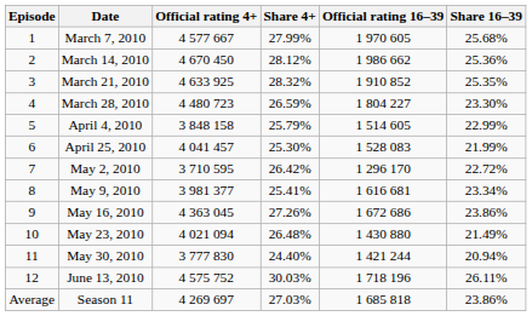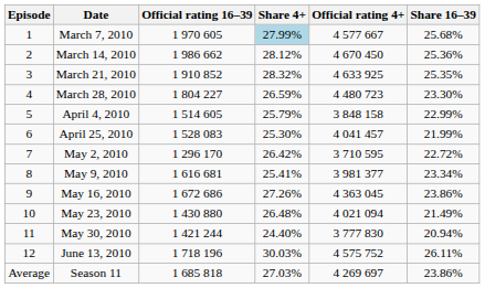columns swapped: Official rating 4+ <-> Official rating 16–39
March 7, 2010 | Share 4+: no background -> lightblue background
